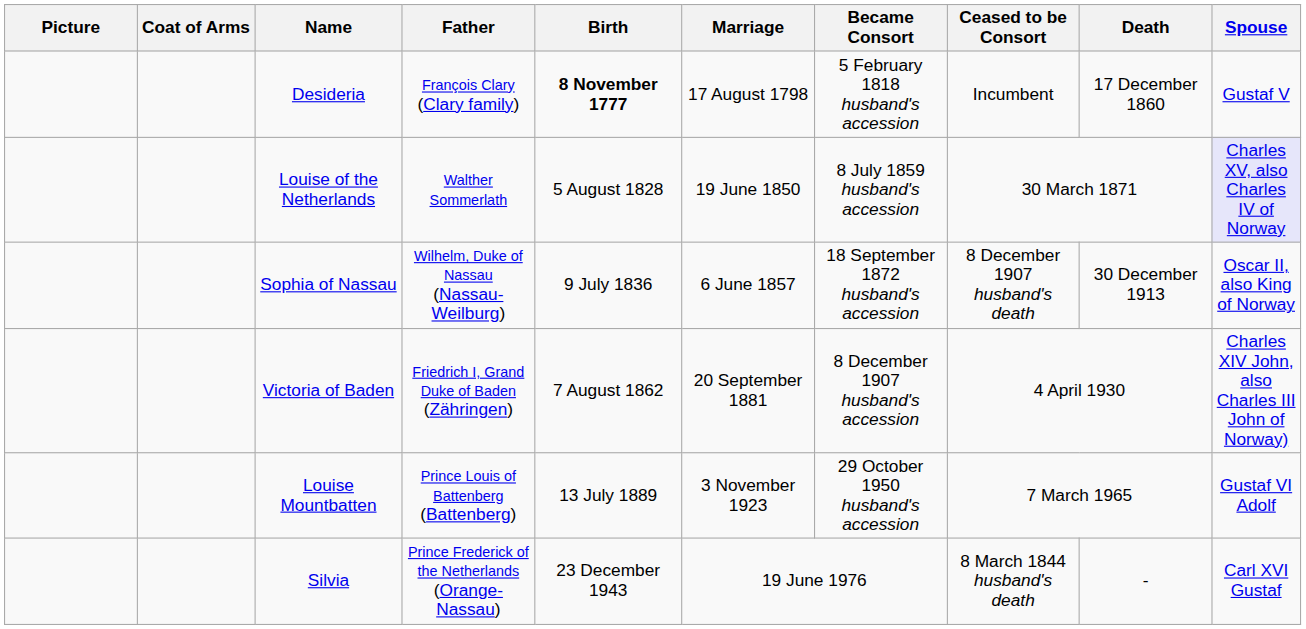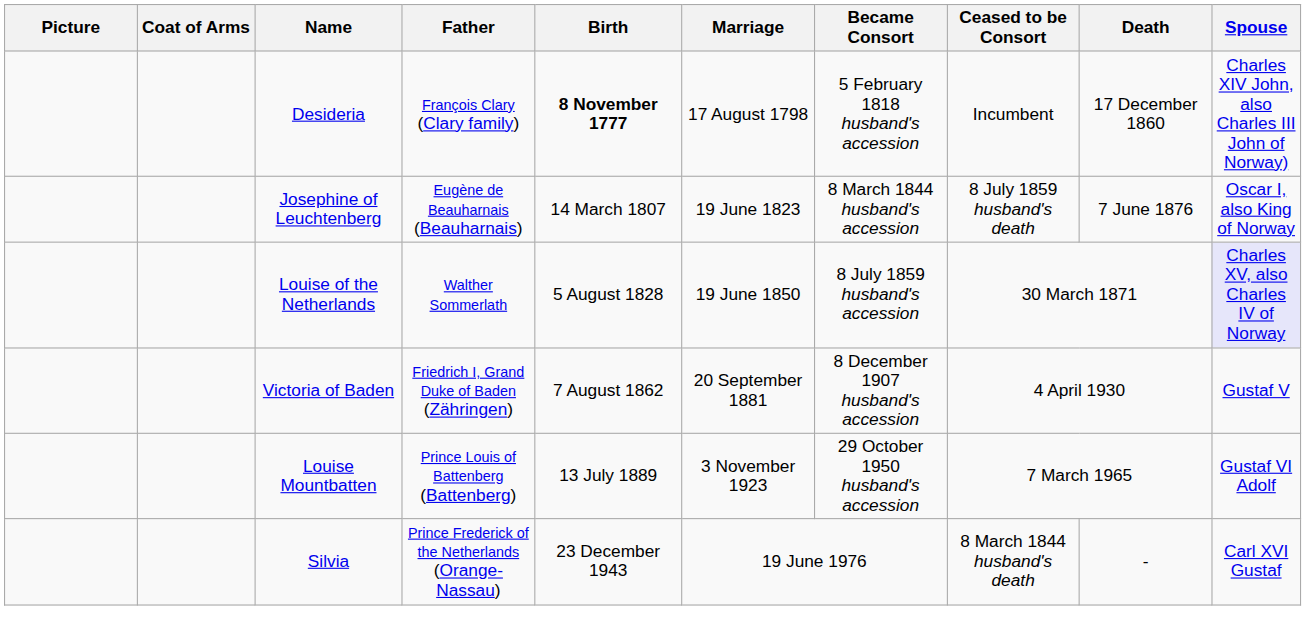Desideria | Spouse: Gustaf V -> Charles XIV John, also Charles III John of Norway)
+ row: Josephine of Leuchtenberg | Eugène de Beauharnais (Beauharnais) | 14 March 1807 | 19 June 1823 | 8 March 1844 husband's accession | 8 July 1859 husband's death | 7 June 1876 | Oscar I, also King of Norway
- row: Sophia of Nassau | Wilhelm, Duke of Nassau (Nassau-Weilburg) | 9 July 1836 | 6 June 1857 | 18 September 1872 husband's accession | 8 December 1907 husband's death | 30 December 1913 | Oscar II, also King of Norway
Victoria of Baden | Spouse: Charles XIV John, also Charles III John of Norway) -> Gustaf V
